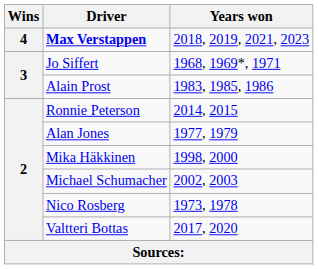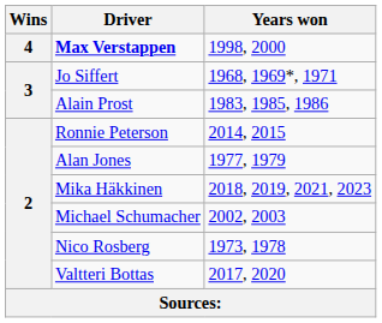Max Verstappen | Years won: 2018, 2019, 2021, 2023 -> 1998, 2000
Mika Häkkinen | Years won: 1998, 2000 -> 2018, 2019, 2021, 2023
